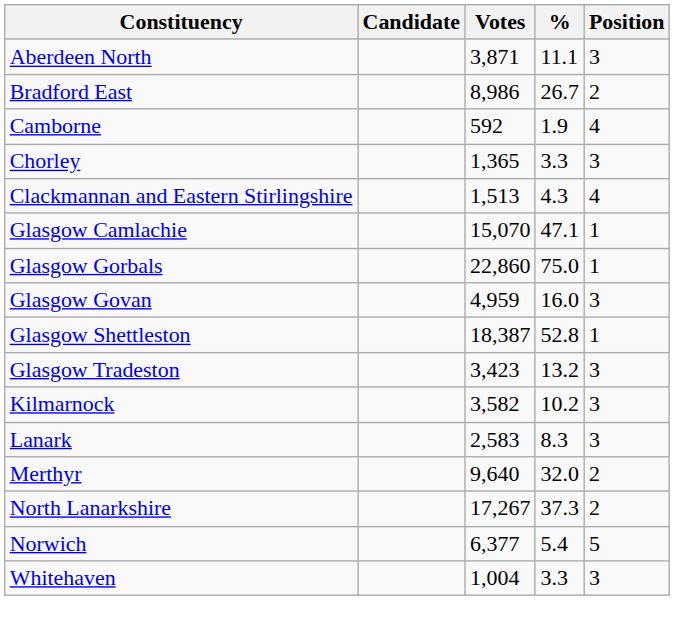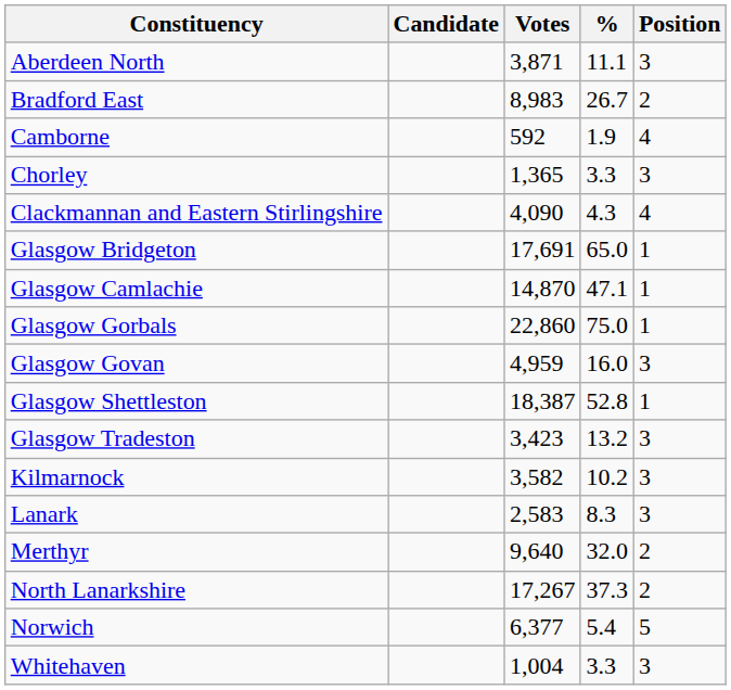Bradford East | Votes: 8,986 -> 8,983
Clackmannan and Eastern Stirlingshire | Votes: 1,513 -> 4,090
+ row: Glasgow Bridgeton | 17,691 | 65.0 | 1
Glasgow Camlachie | Votes: 15,070 -> 14,870
